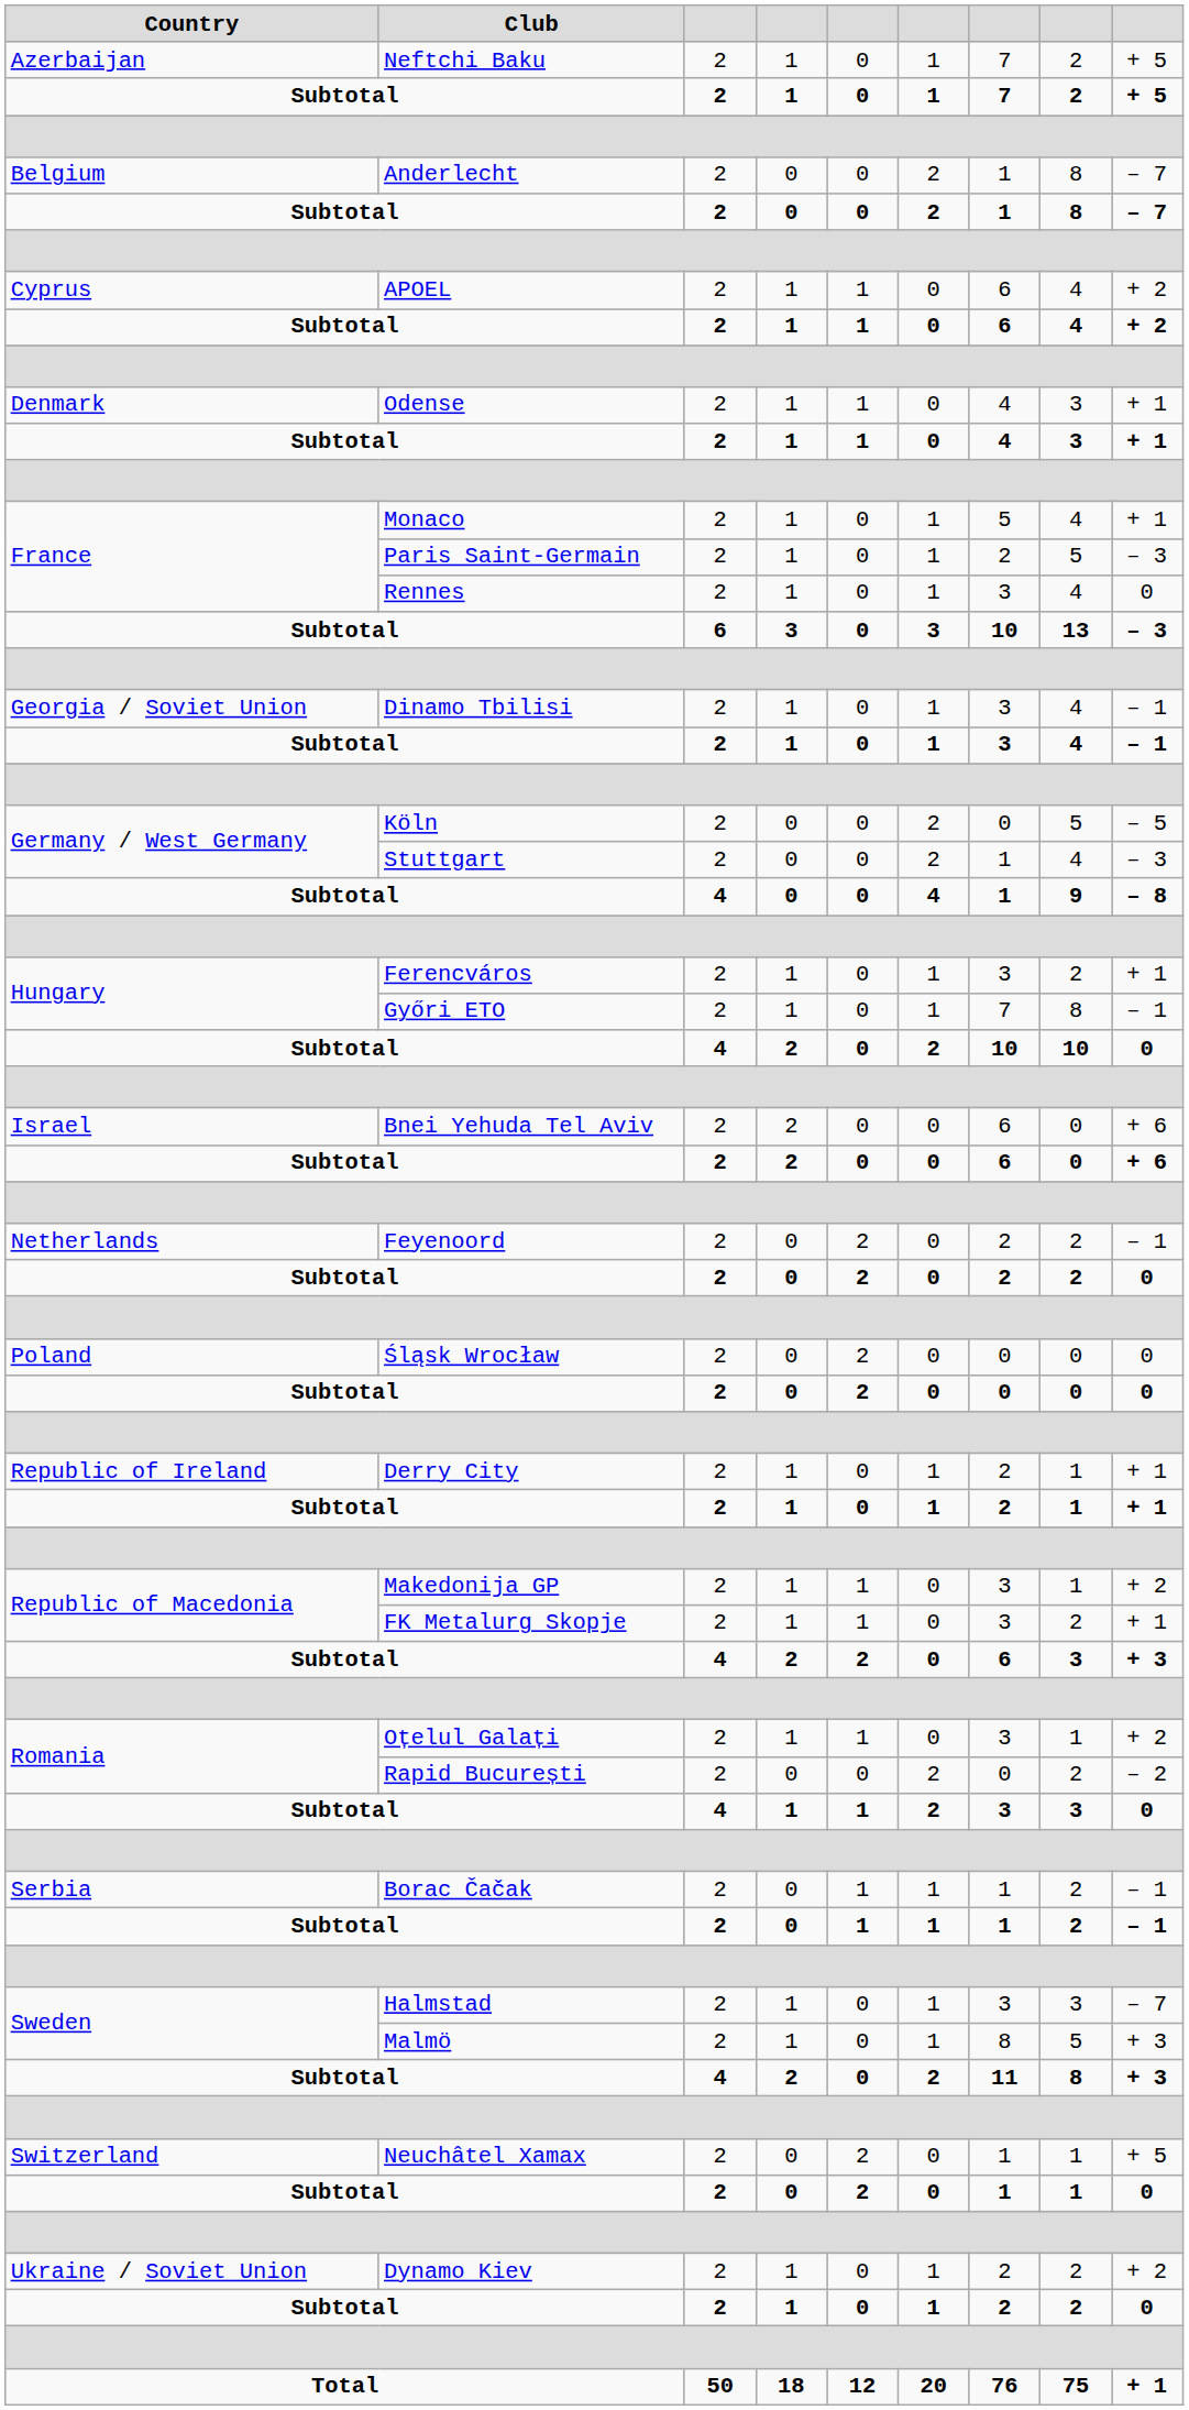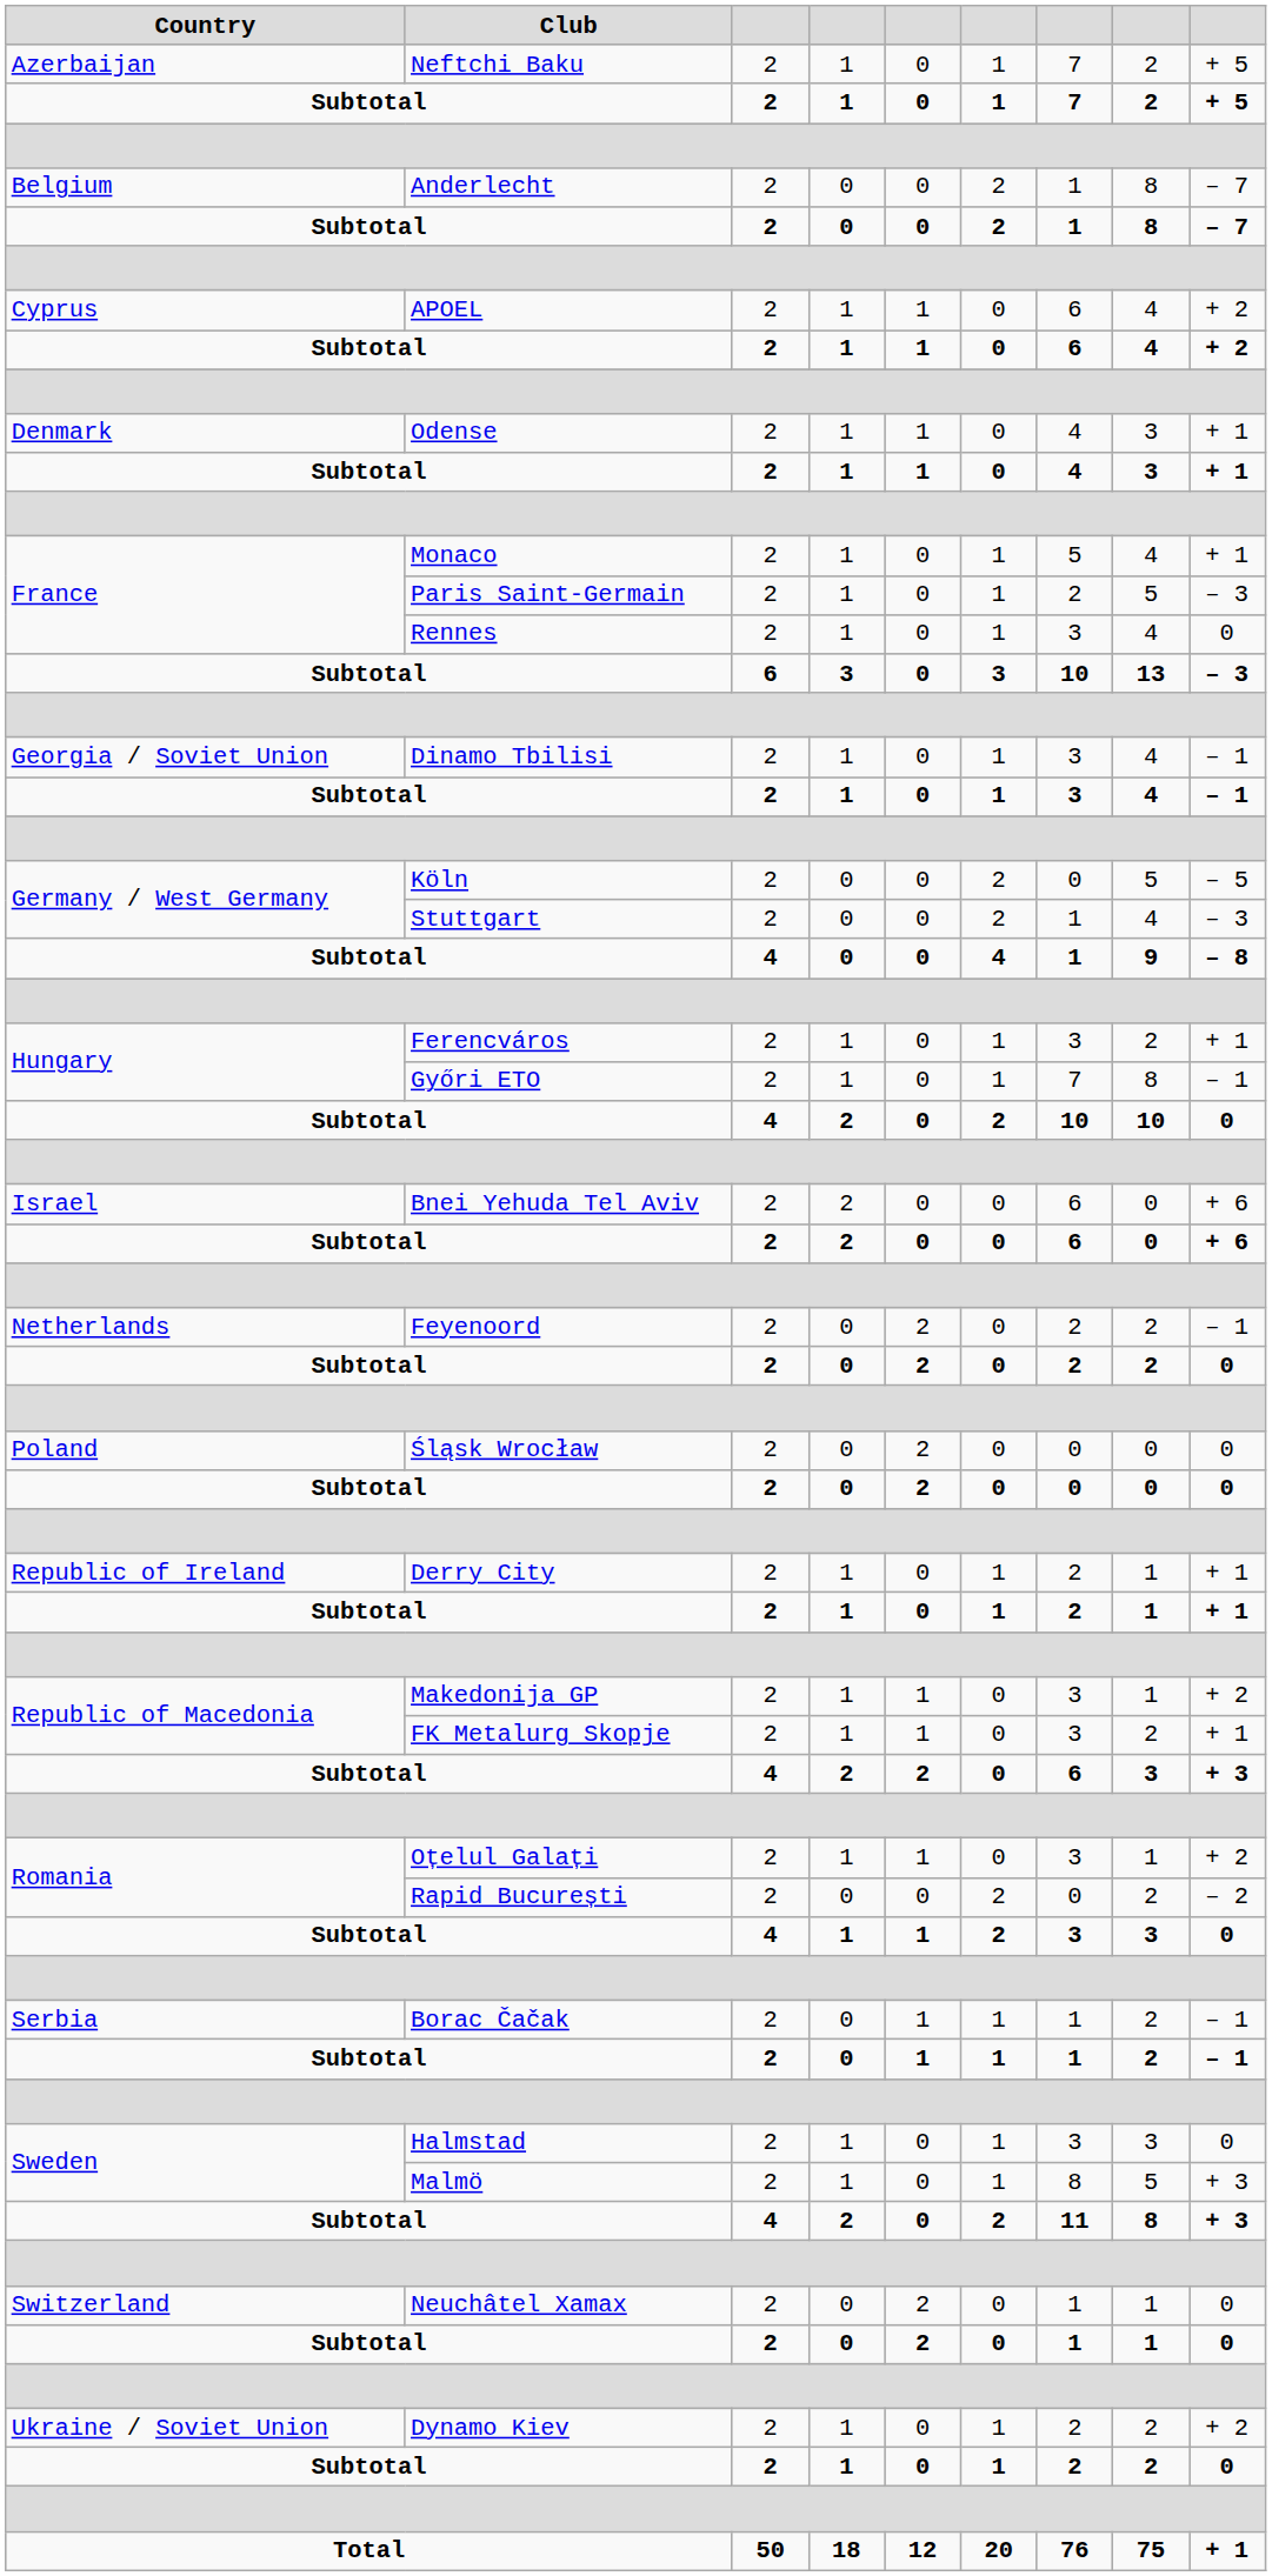Halmstad | column 9: – 7 -> 0
Neuchâtel Xamax | column 9: + 5 -> 0
